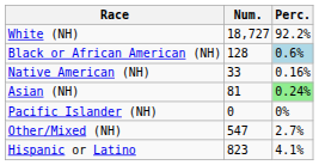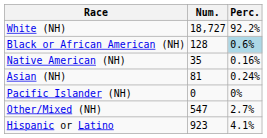Native American (NH) | Num.: 33 -> 35
Asian (NH) | Perc.: lightgreen background -> no background
Hispanic or Latino | Num.: 823 -> 923
